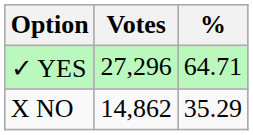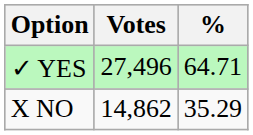✓ YES | Votes: 27,296 -> 27,496
